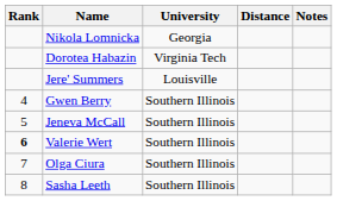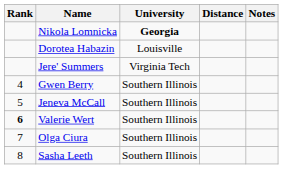Nikola Lomnicka | University: normal -> bold
Dorotea Habazin | University: Virginia Tech -> Louisville
Jere' Summers | University: Louisville -> Virginia Tech
